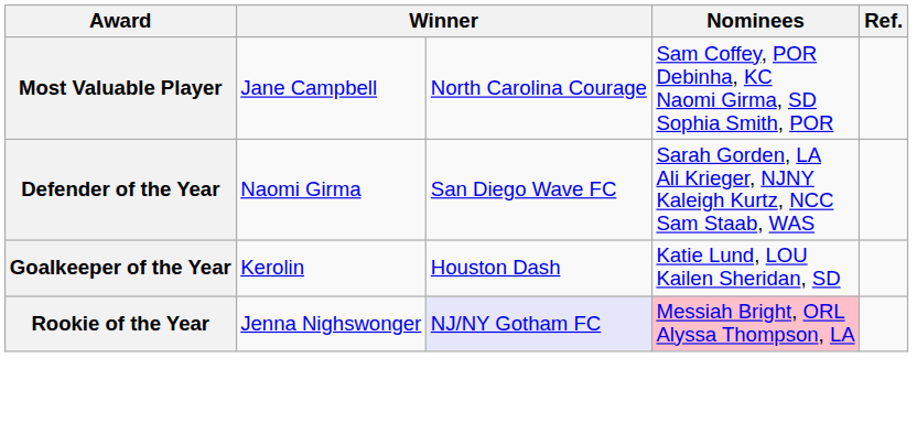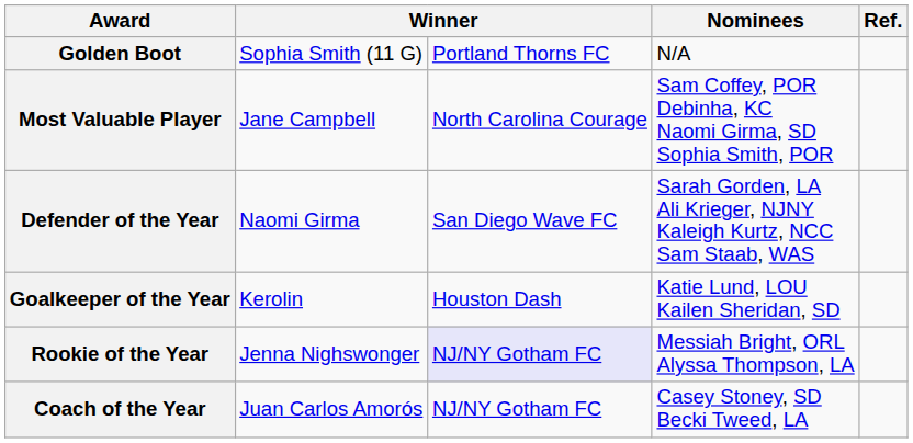+ row: Golden Boot | Sophia Smith (11 G) | Portland Thorns FC | N/A
Rookie of the Year | Nominees: pink background -> no background
+ row: Coach of the Year | Juan Carlos Amorós | NJ/NY Gotham FC | Casey Stoney, SD Becki Tweed, LA
